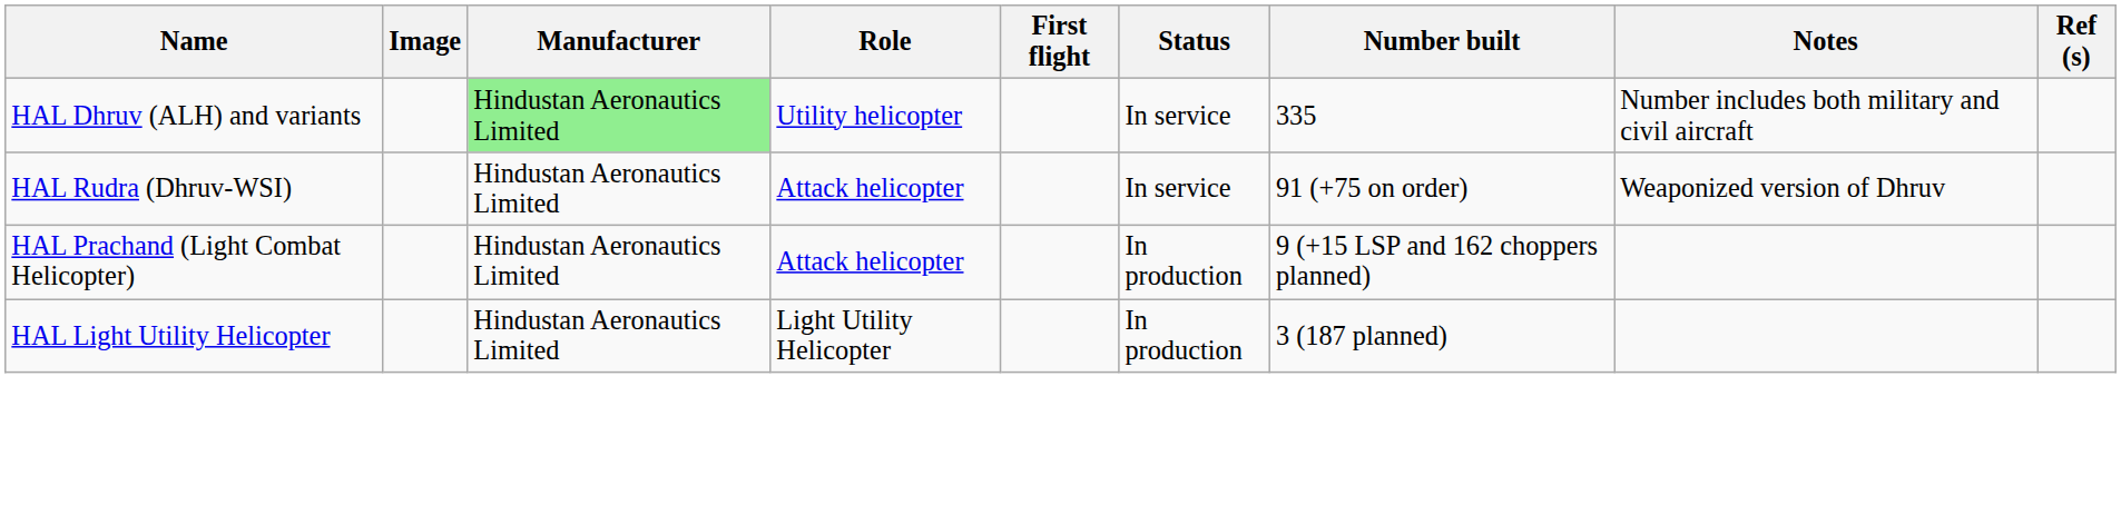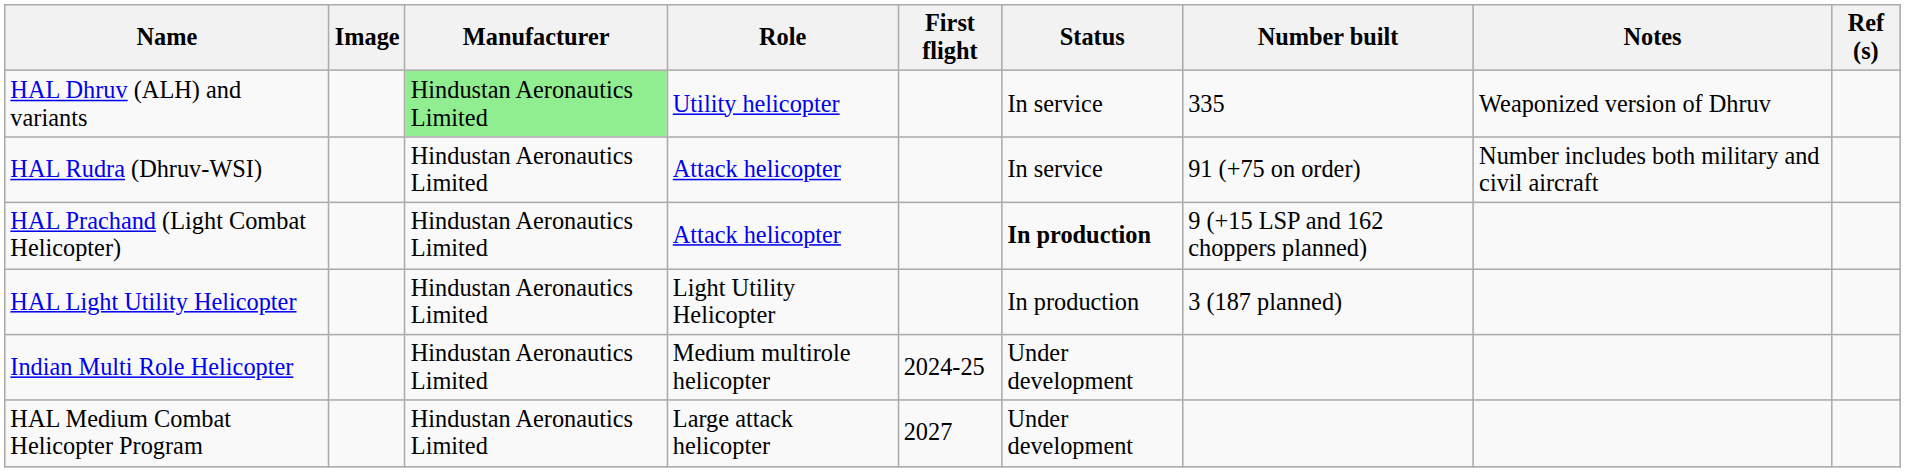HAL Dhruv (ALH) and variants | Notes: Number includes both military and civil aircraft -> Weaponized version of Dhruv
HAL Rudra (Dhruv-WSI) | Notes: Weaponized version of Dhruv -> Number includes both military and civil aircraft
HAL Prachand (Light Combat Helicopter) | Status: normal -> bold
+ row: Indian Multi Role Helicopter | Hindustan Aeronautics Limited | Medium multirole helicopter | 2024-25 | Under development
+ row: HAL Medium Combat Helicopter Program | Hindustan Aeronautics Limited | Large attack helicopter | 2027 | Under development
